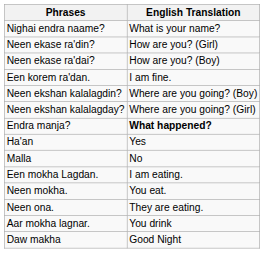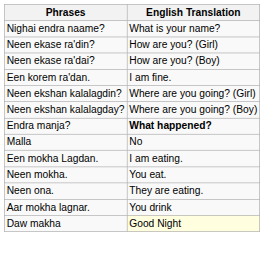Neen ekshan kalalagdin? | English Translation: Where are you going? (Boy) -> Where are you going? (Girl)
Neen ekshan kalalagday? | English Translation: Where are you going? (Girl) -> Where are you going? (Boy)
- row: Ha'an | Yes
Daw makha | English Translation: no background -> lightyellow background
